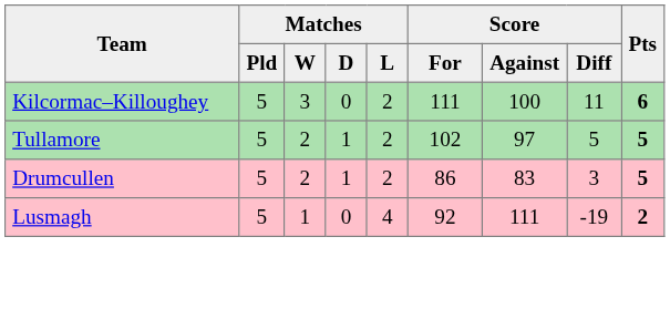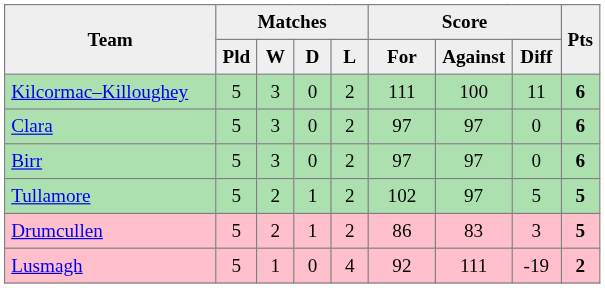+ row: Clara | 5 | 3 | 0 | 2 | 97 | 97 | 0 | 6
+ row: Birr | 5 | 3 | 0 | 2 | 97 | 97 | 0 | 6
